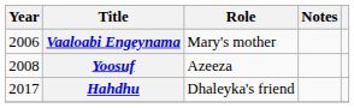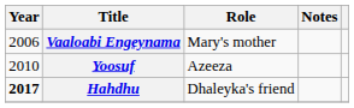Yoosuf | Year: 2008 -> 2010
Hahdhu | Year: normal -> bold
